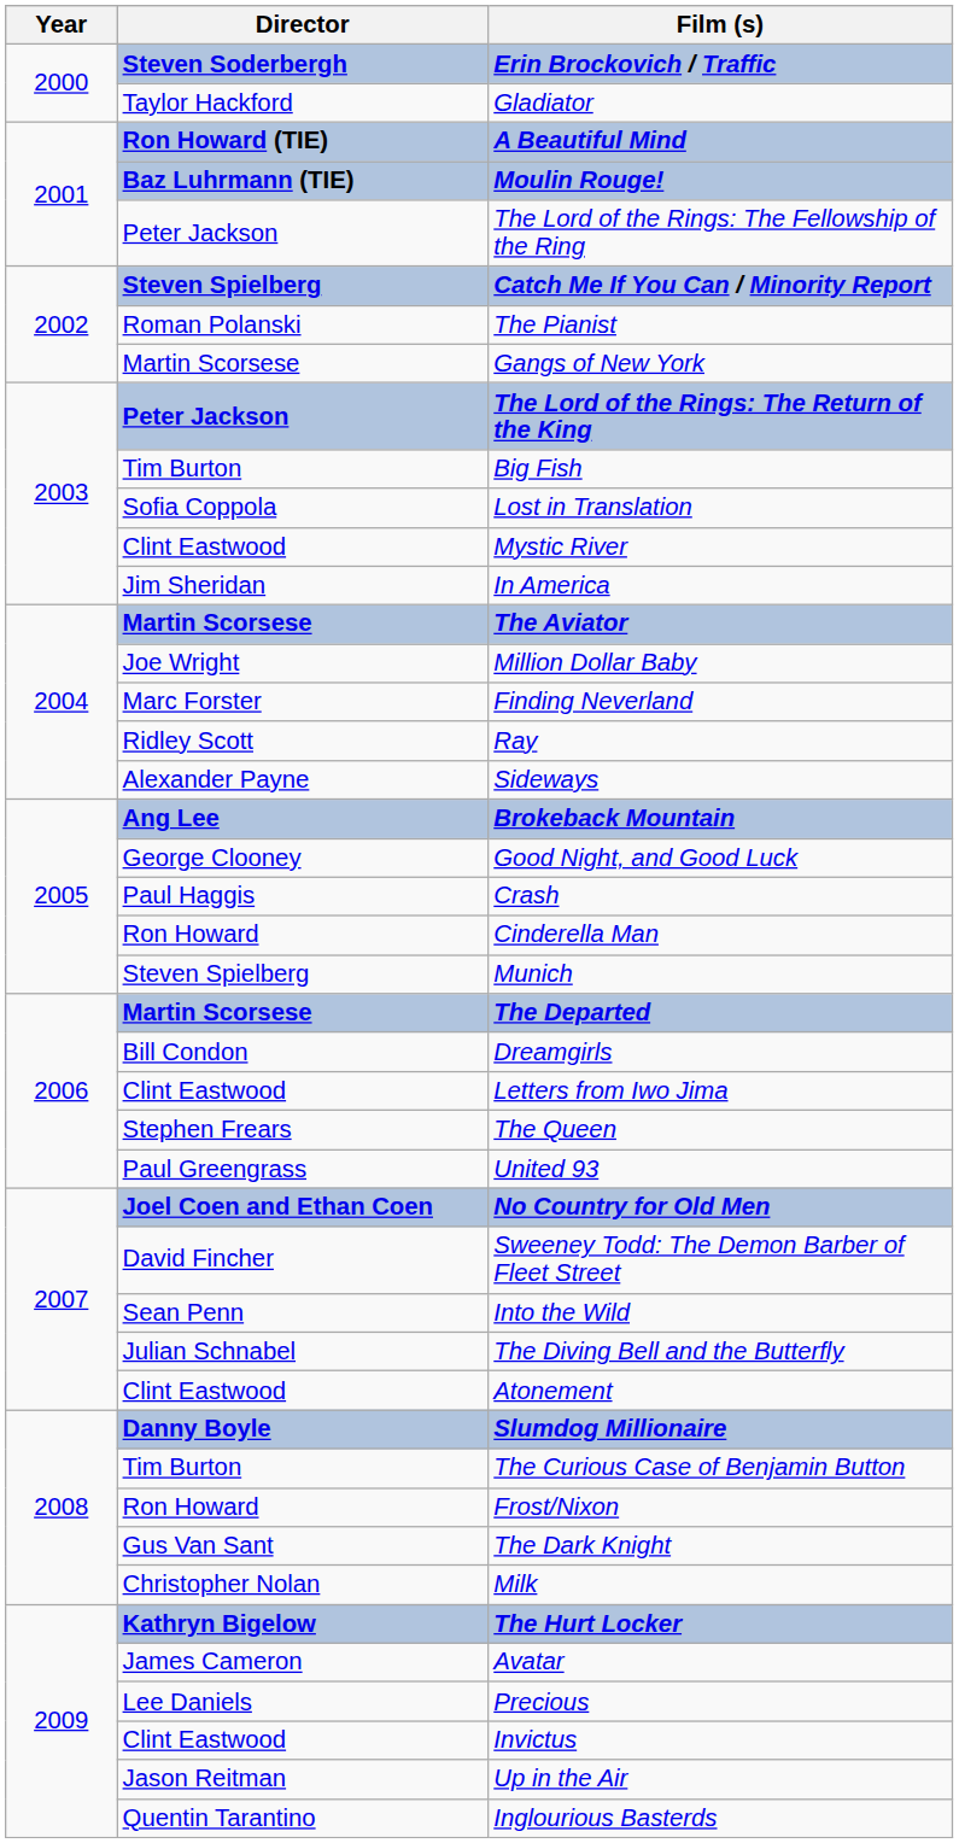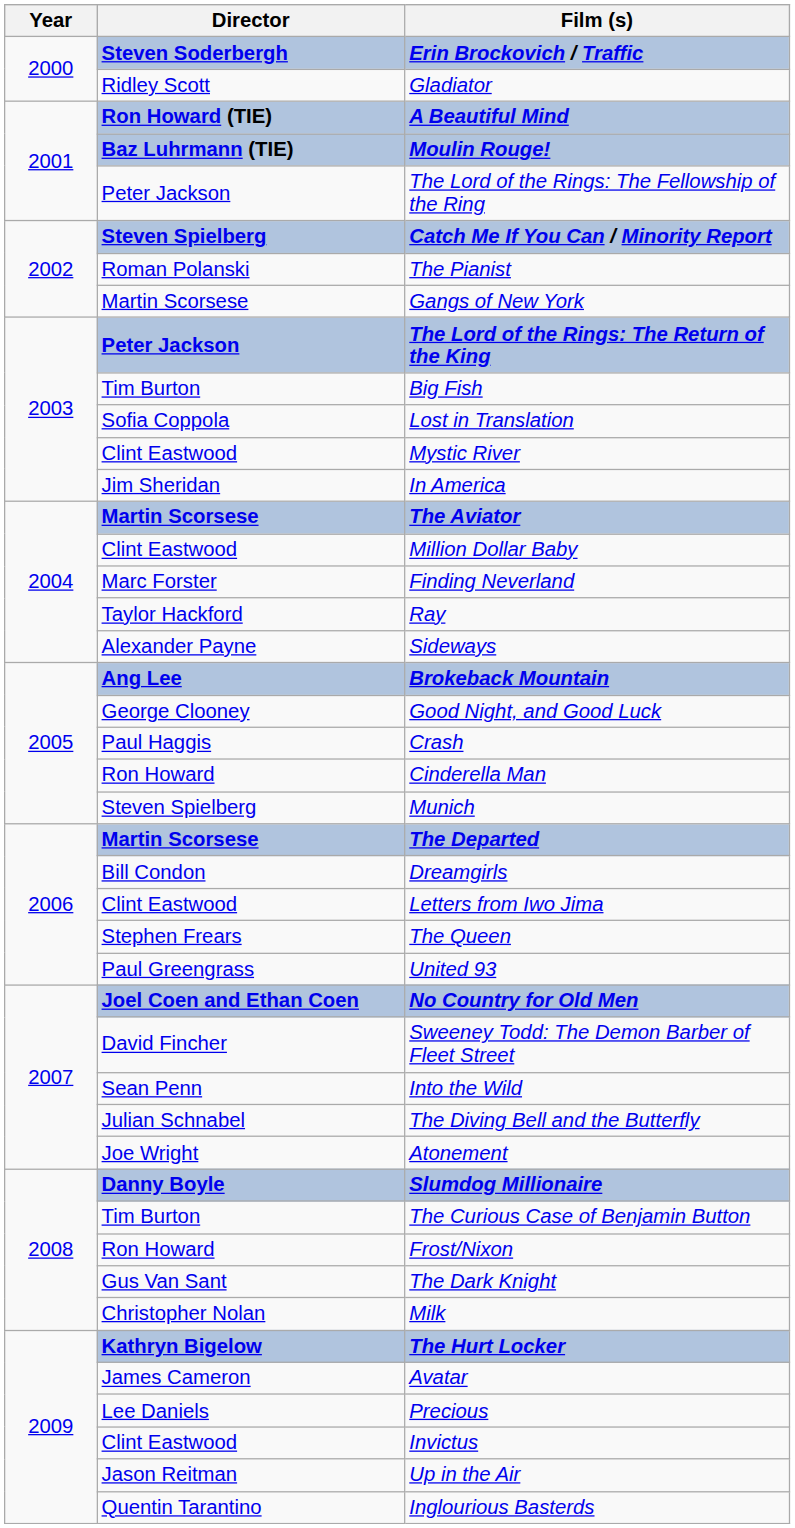Gladiator | Director: Taylor Hackford -> Ridley Scott
Million Dollar Baby | Director: Joe Wright -> Clint Eastwood
Ray | Director: Ridley Scott -> Taylor Hackford
Atonement | Director: Clint Eastwood -> Joe Wright
